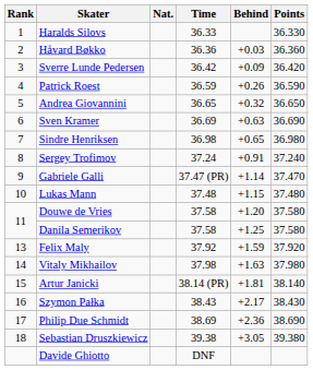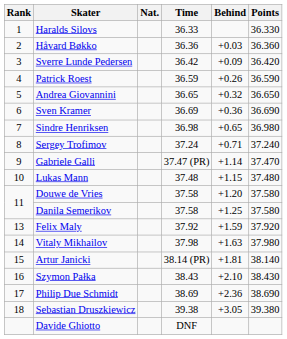Sven Kramer | Behind: +0.63 -> +0.36
Sergey Trofimov | Behind: +0.91 -> +0.71
Szymon Pałka | Behind: +2.17 -> +2.10
